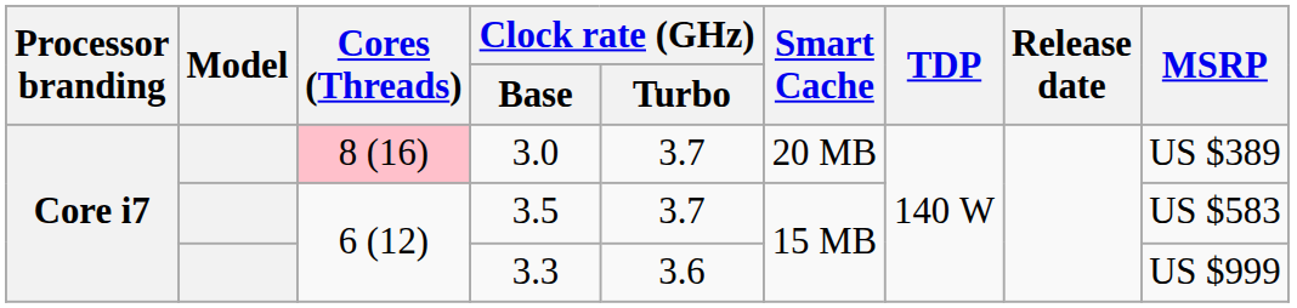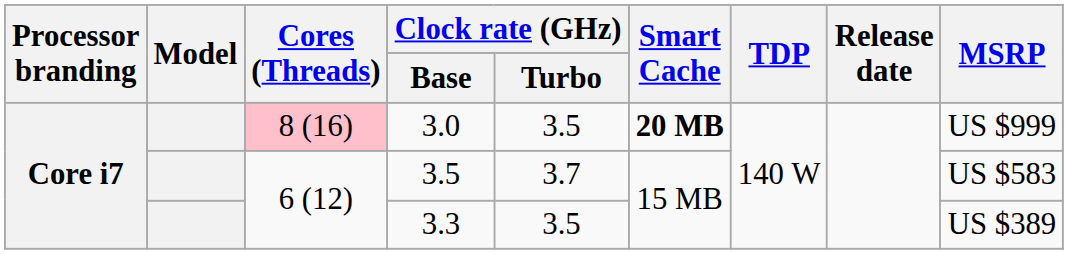3.0 | Clock rate (GHz) / Turbo: 3.7 -> 3.5
3.0 | Smart Cache: normal -> bold
3.0 | MSRP: US $389 -> US $999
3.3 | Clock rate (GHz) / Turbo: 3.6 -> 3.5
3.3 | MSRP: US $999 -> US $389
